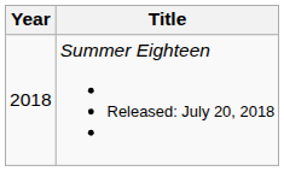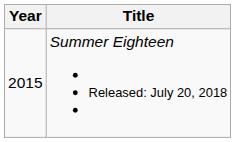Summer Eighteen Released: July 20, 2018 | Year: 2018 -> 2015
